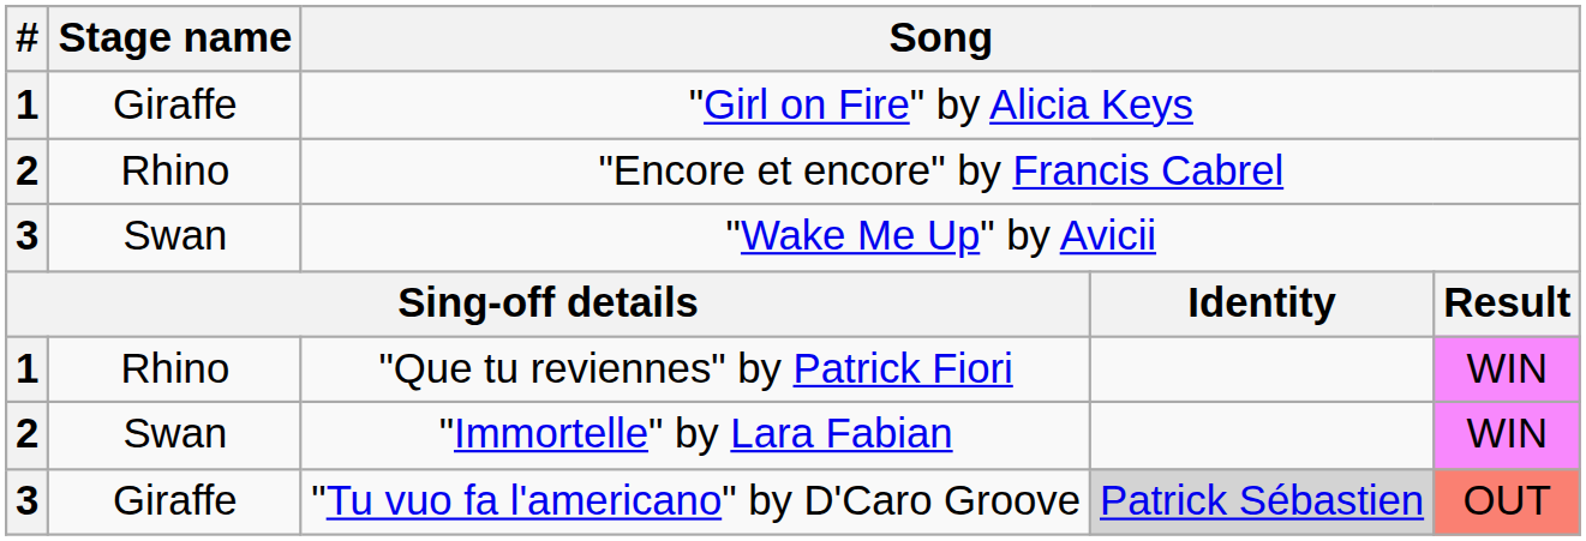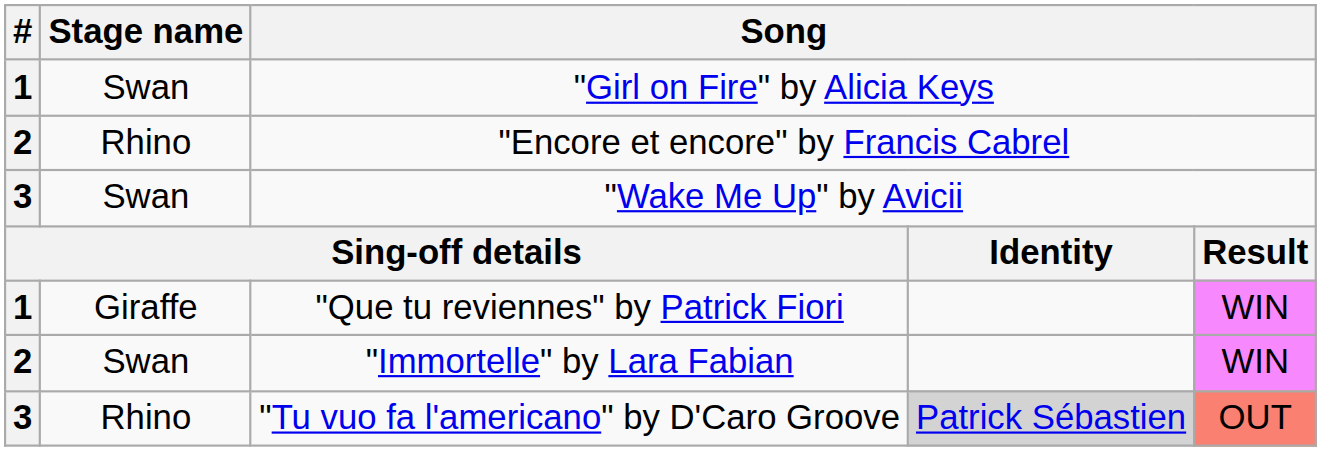"Girl on Fire" by Alicia Keys | Stage name: Giraffe -> Swan
"Que tu reviennes" by Patrick Fiori | Stage name: Rhino -> Giraffe
"Tu vuo fa l'americano" by D'Caro Groove | Stage name: Giraffe -> Rhino
